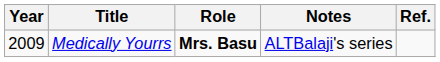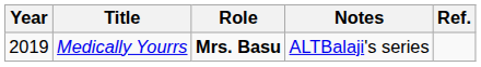Medically Yourrs | Year: 2009 -> 2019
